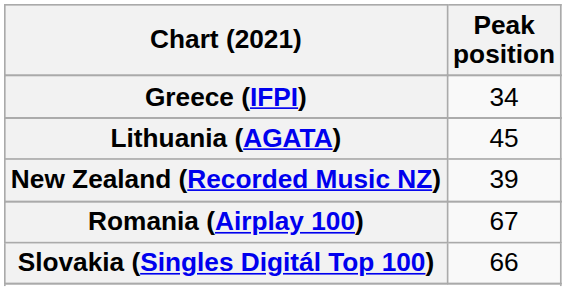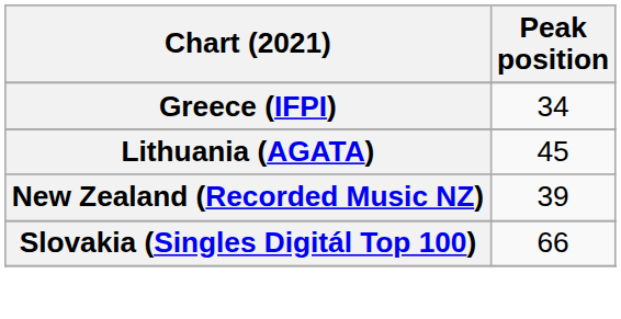- row: Romania (Airplay 100) | 67
